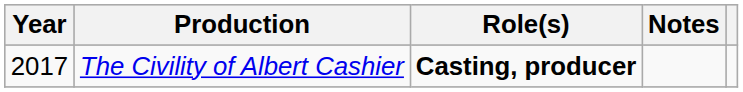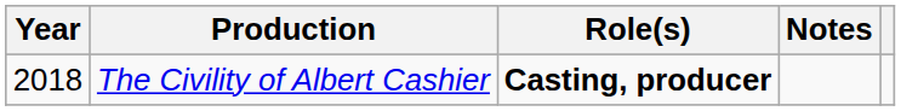The Civility of Albert Cashier | Year: 2017 -> 2018
